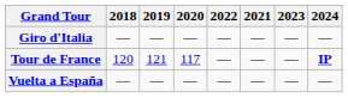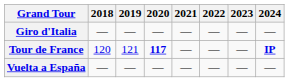columns swapped: 2021 <-> 2022
Tour de France | 2020: normal -> bold
